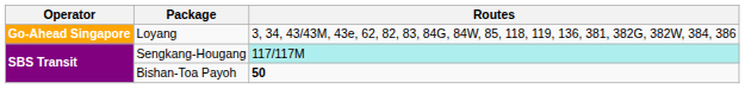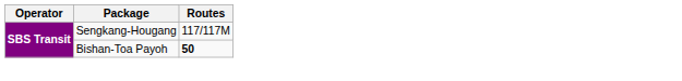- row: Go-Ahead Singapore | Loyang | 3, 34, 43/43M, 43e, 62, 82, 83, 84G, 84W, 85, 118, 119, 136, 381, 382G, 382W, 384, 386
Sengkang-Hougang | Routes: paleturquoise background -> no background
